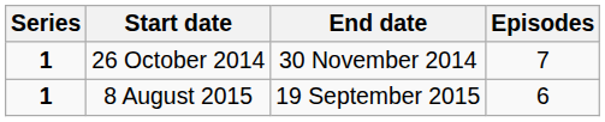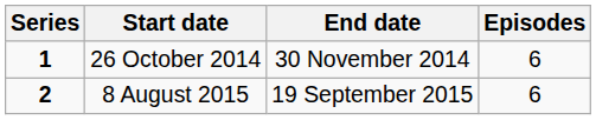26 October 2014 | Episodes: 7 -> 6
8 August 2015 | Series: 1 -> 2
